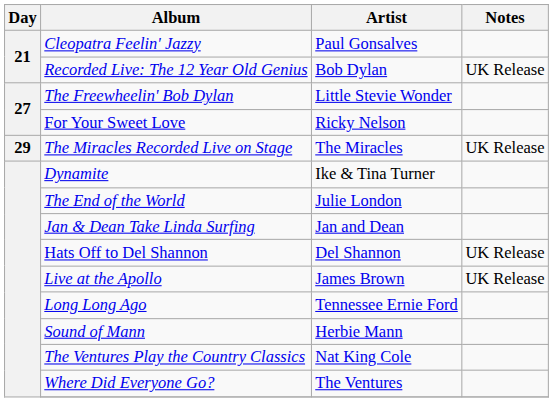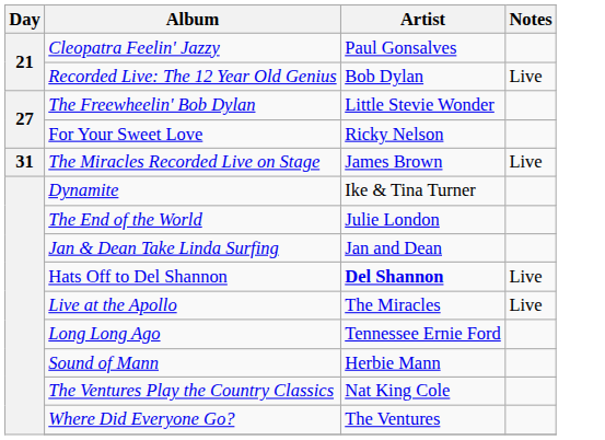Recorded Live: The 12 Year Old Genius | Notes: UK Release -> Live
The Miracles Recorded Live on Stage | Day: 29 -> 31
The Miracles Recorded Live on Stage | Artist: The Miracles -> James Brown
The Miracles Recorded Live on Stage | Notes: UK Release -> Live
Hats Off to Del Shannon | Artist: normal -> bold
Hats Off to Del Shannon | Notes: UK Release -> Live
Live at the Apollo | Artist: James Brown -> The Miracles
Live at the Apollo | Notes: UK Release -> Live
